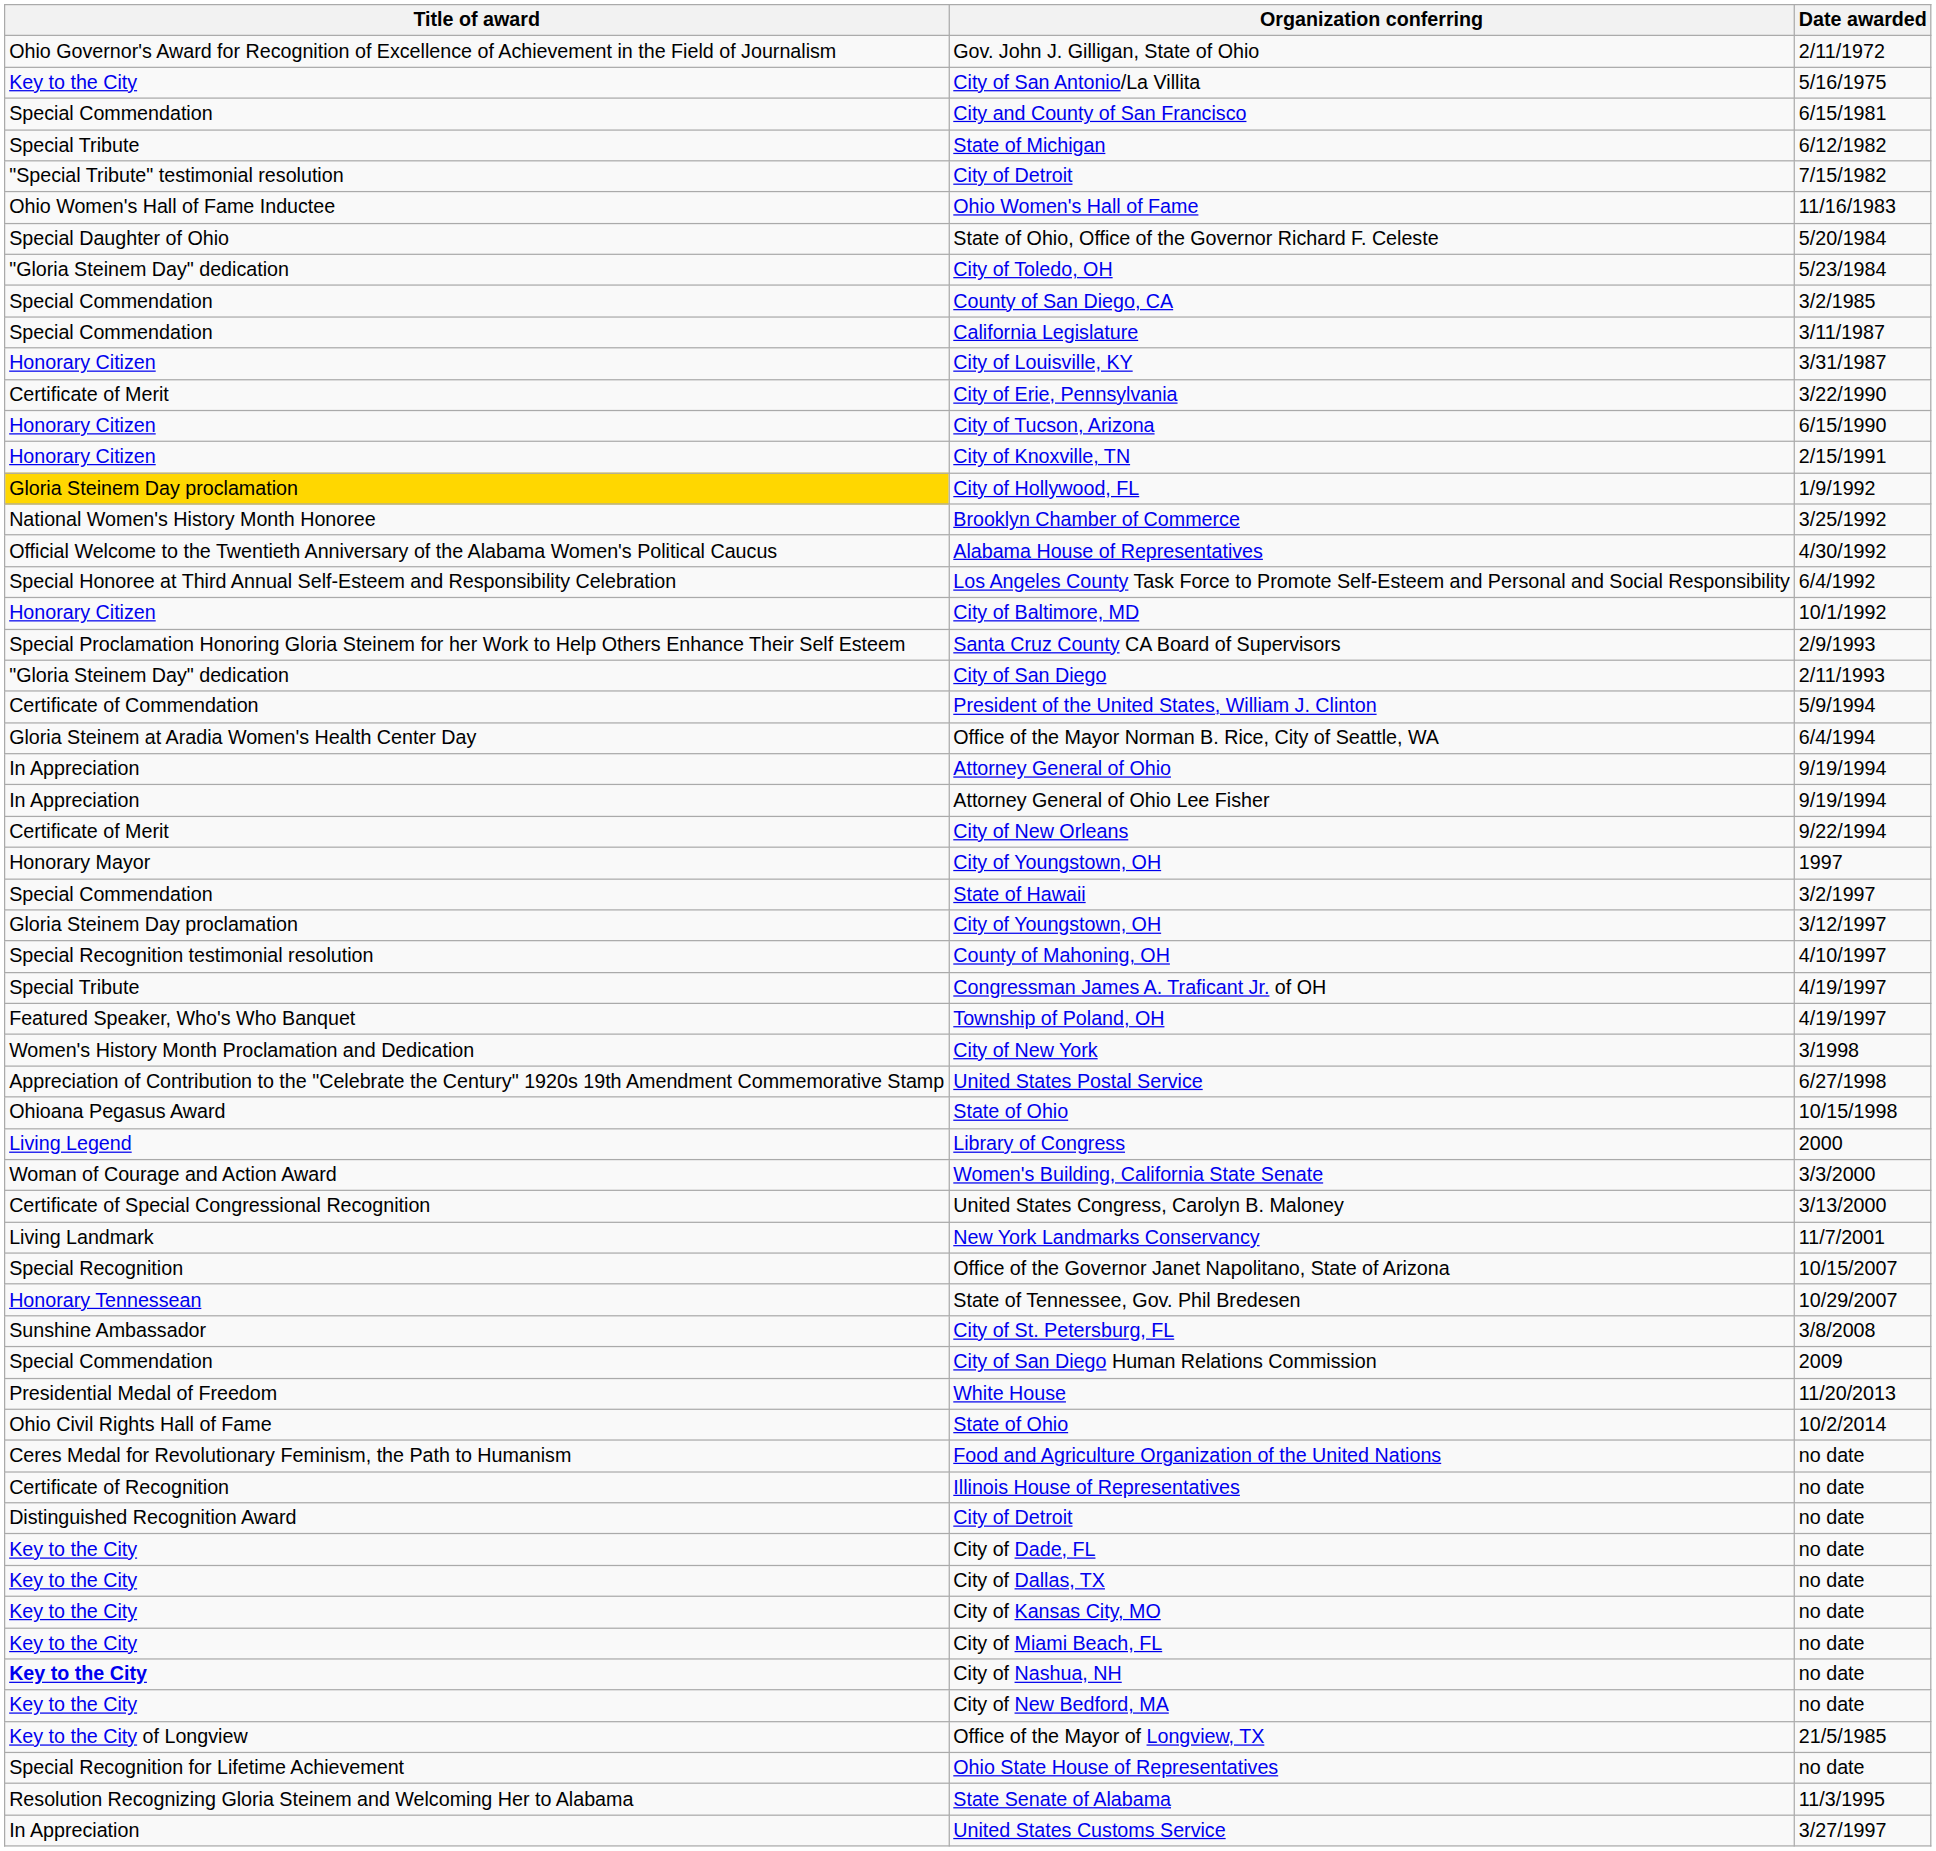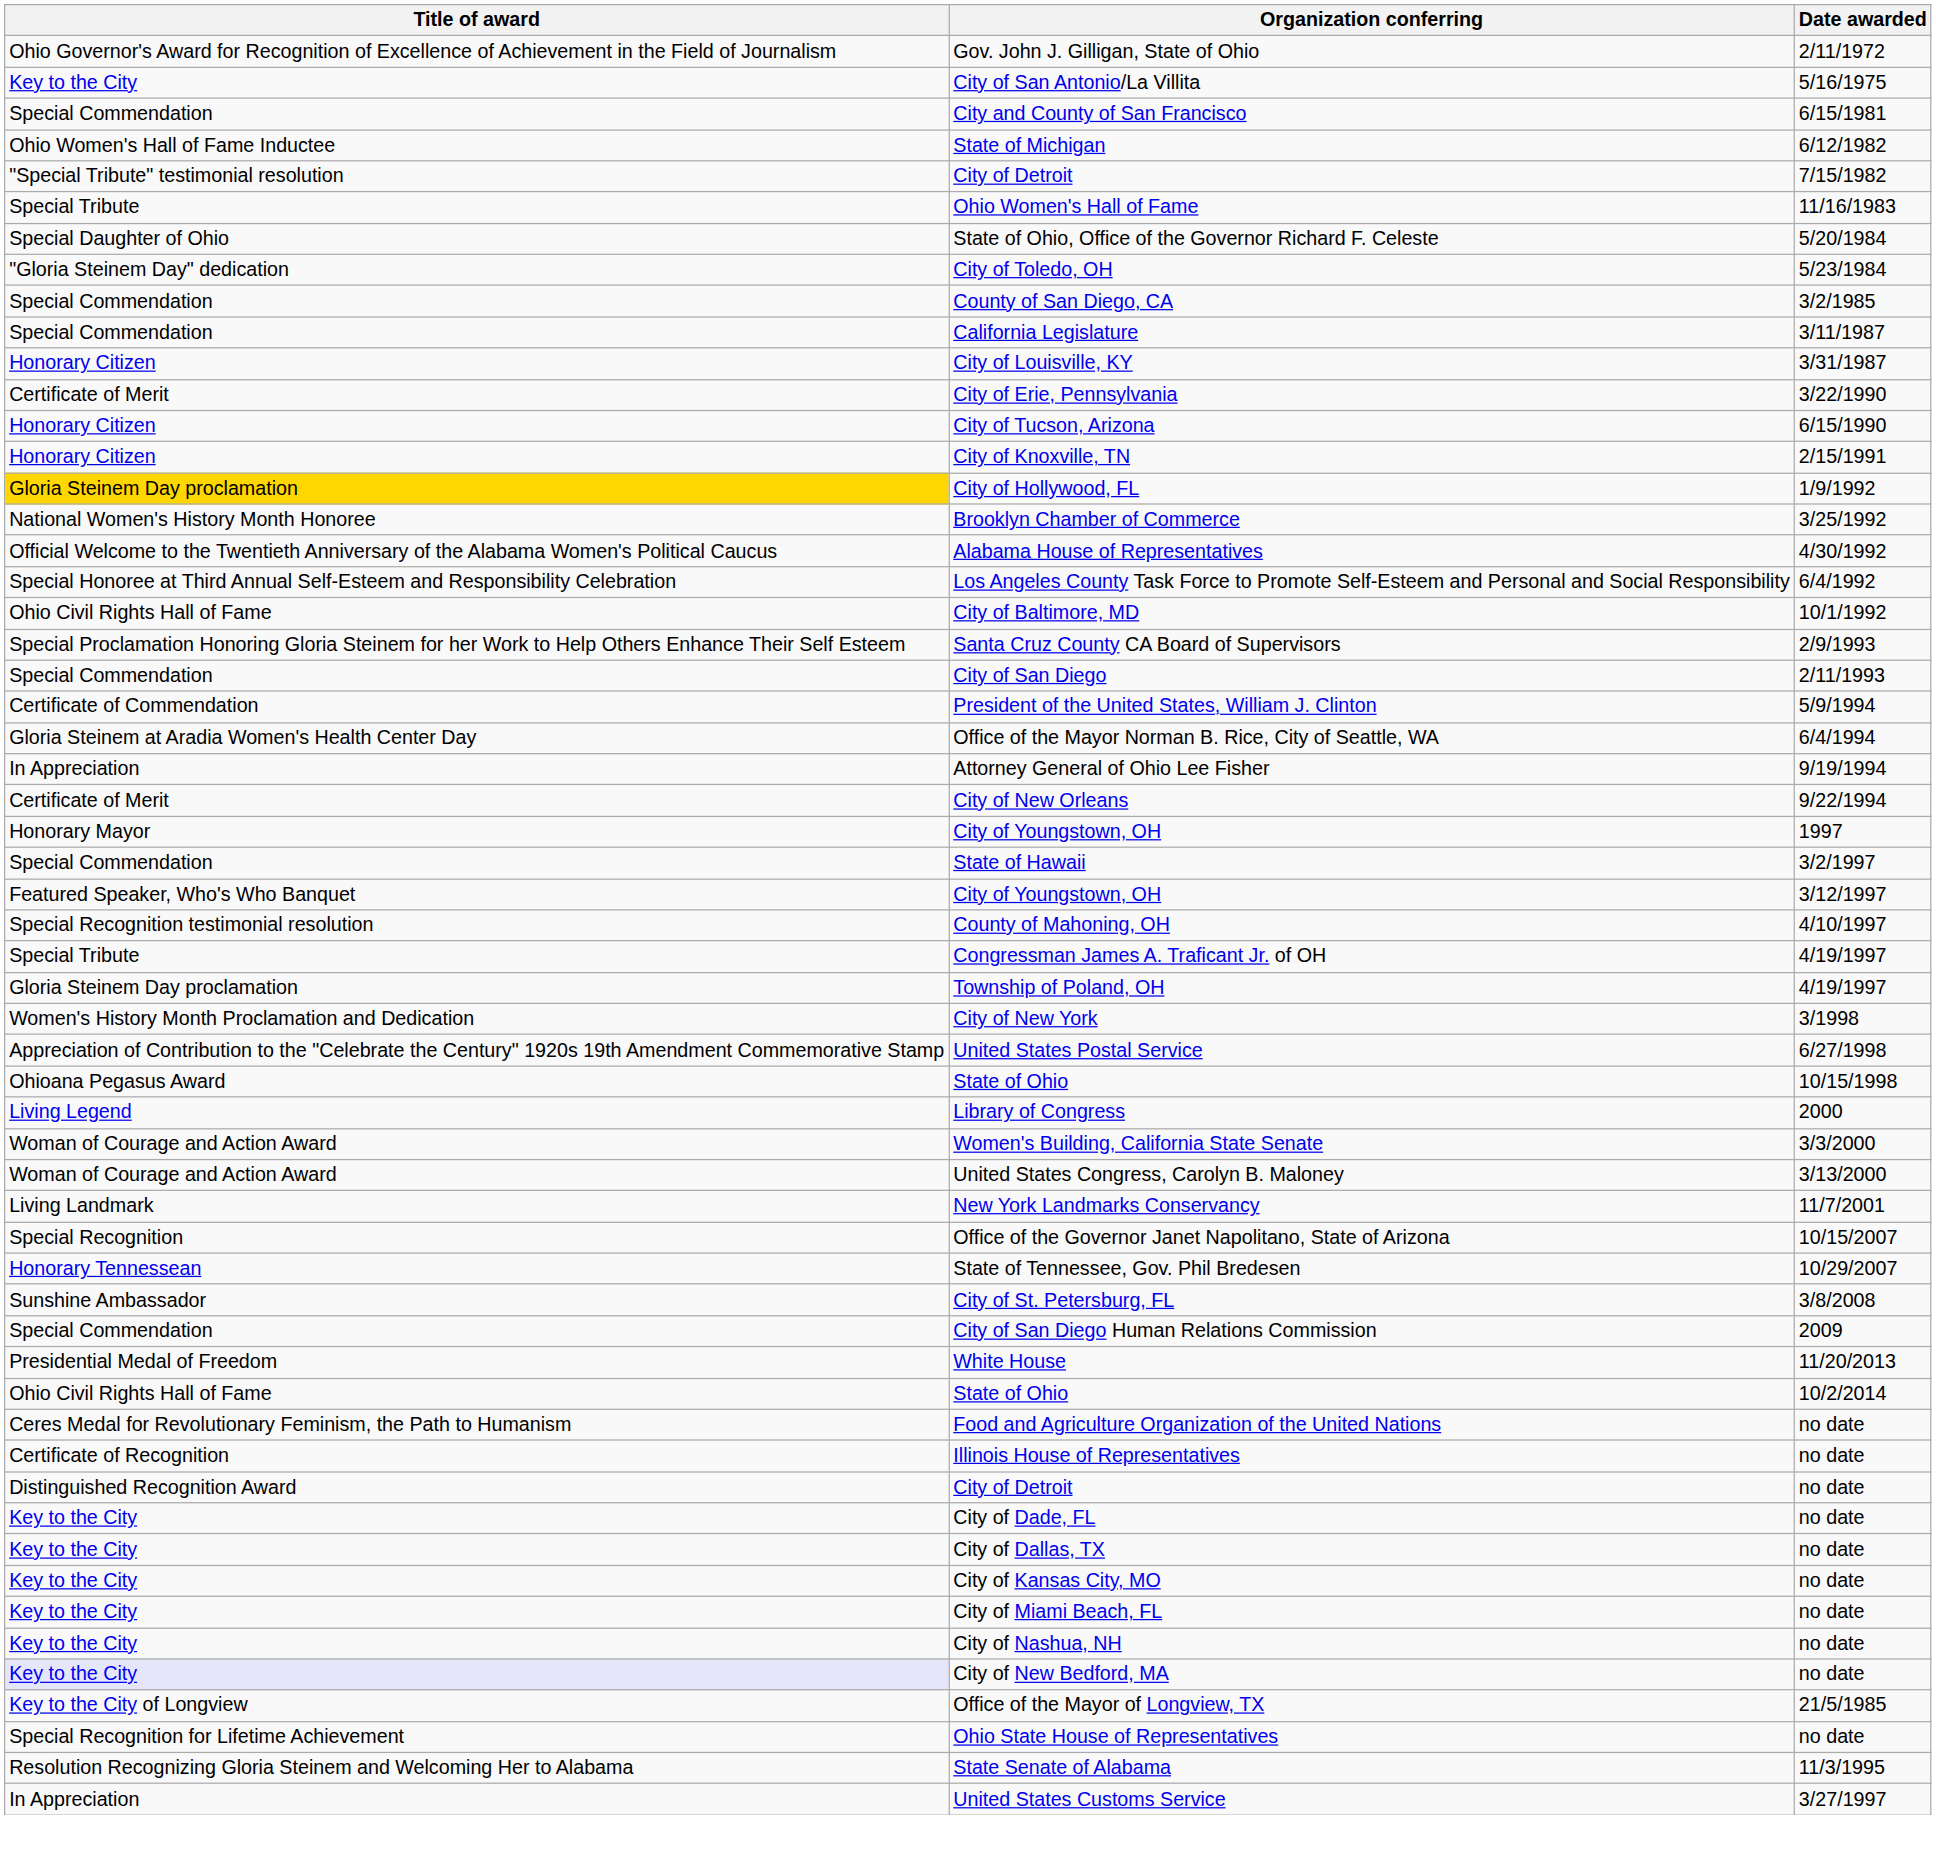State of Michigan | Title of award: Special Tribute -> Ohio Women's Hall of Fame Inductee
Ohio Women's Hall of Fame | Title of award: Ohio Women's Hall of Fame Inductee -> Special Tribute
City of Baltimore, MD | Title of award: Honorary Citizen -> Ohio Civil Rights Hall of Fame
City of San Diego | Title of award: "Gloria Steinem Day" dedication -> Special Commendation
- row: In Appreciation | Attorney General of Ohio | 9/19/1994
City of Youngstown, OH / 3/12/1997 | Title of award: Gloria Steinem Day proclamation -> Featured Speaker, Who's Who Banquet
Township of Poland, OH | Title of award: Featured Speaker, Who's Who Banquet -> Gloria Steinem Day proclamation
United States Congress, Carolyn B. Maloney | Title of award: Certificate of Special Congressional Recognition -> Woman of Courage and Action Award
City of Nashua, NH | Title of award: bold -> normal
City of New Bedford, MA | Title of award: no background -> lavender background
